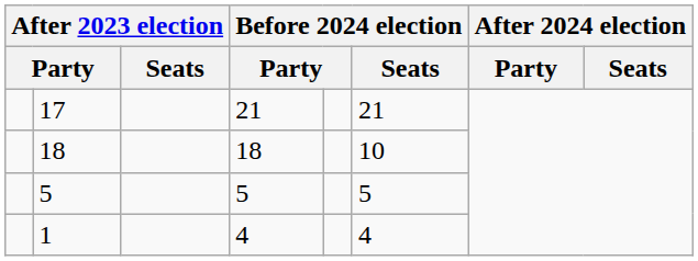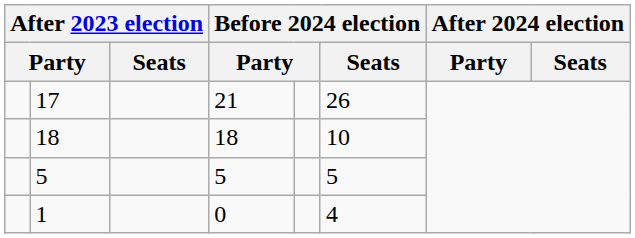17 | Before 2024 election / Seats: 21 -> 26
1 | column 4: 4 -> 0
